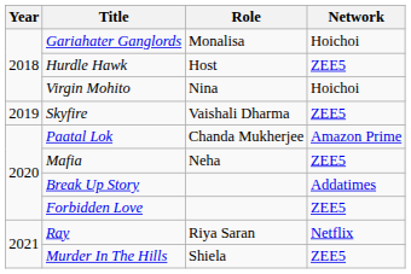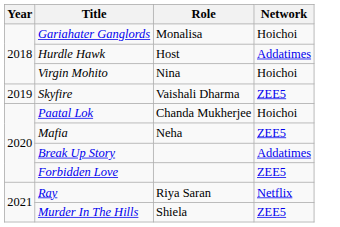Hurdle Hawk | Network: ZEE5 -> Addatimes
Paatal Lok | Network: Amazon Prime -> Hoichoi
